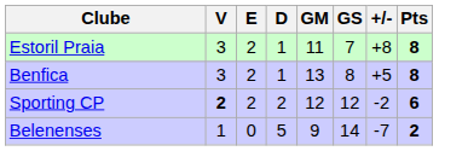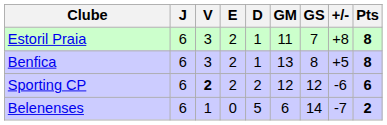+ column: J | 6 | 6 | 6 | 6
Sporting CP | +/-: -2 -> -6
Belenenses | GM: 9 -> 6
